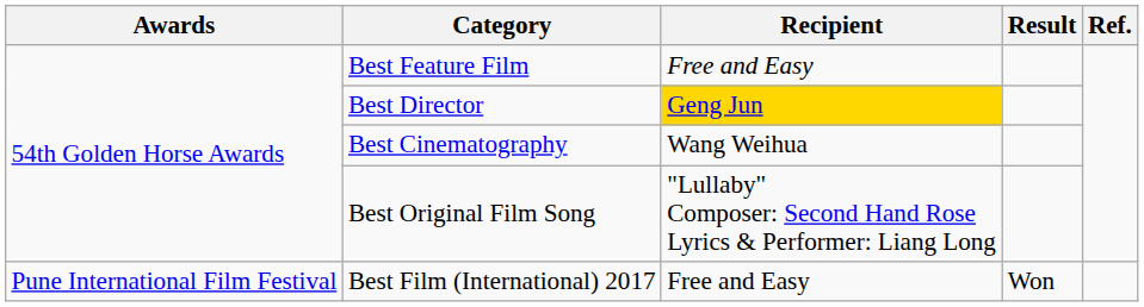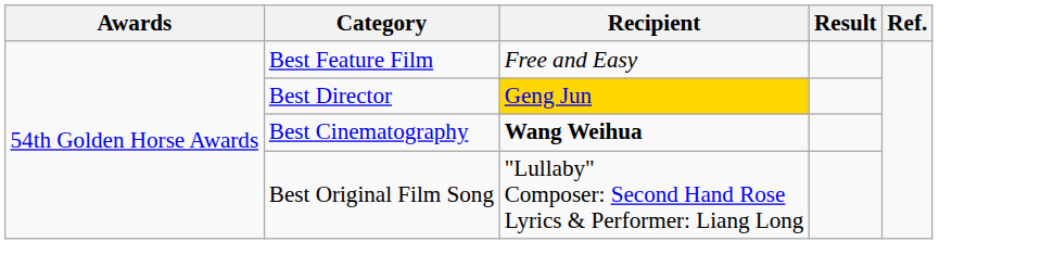Best Cinematography | Recipient: normal -> bold
- row: Pune International Film Festival | Best Film (International) 2017 | Free and Easy | Won
